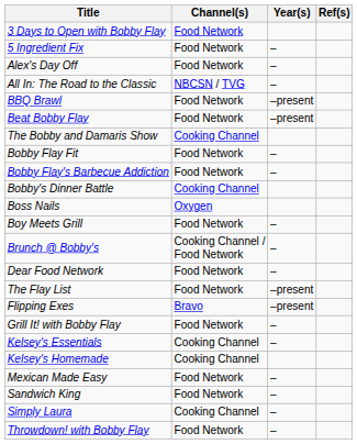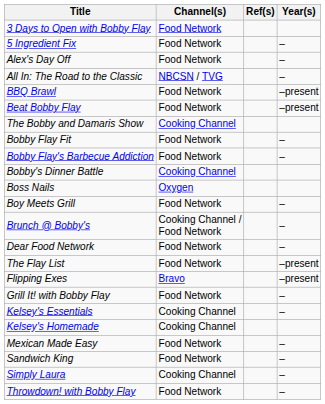columns swapped: Year(s) <-> Ref(s)
